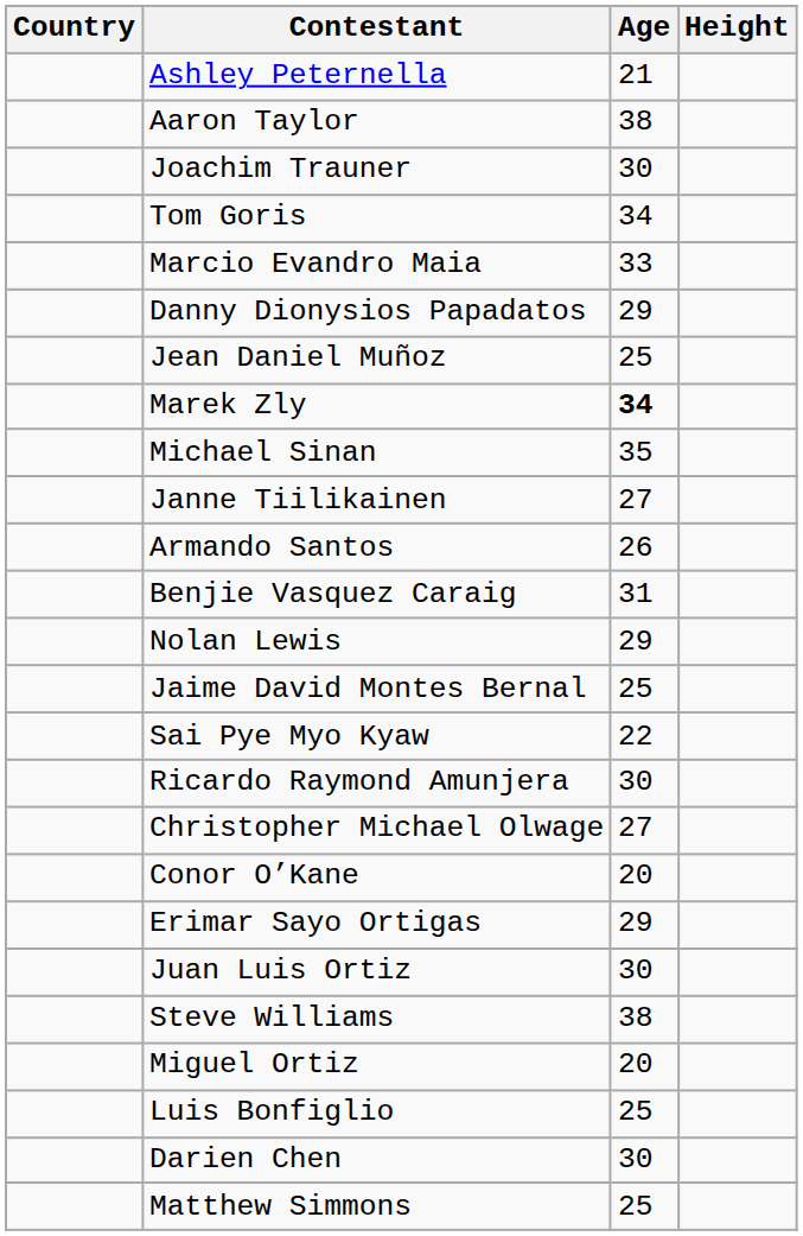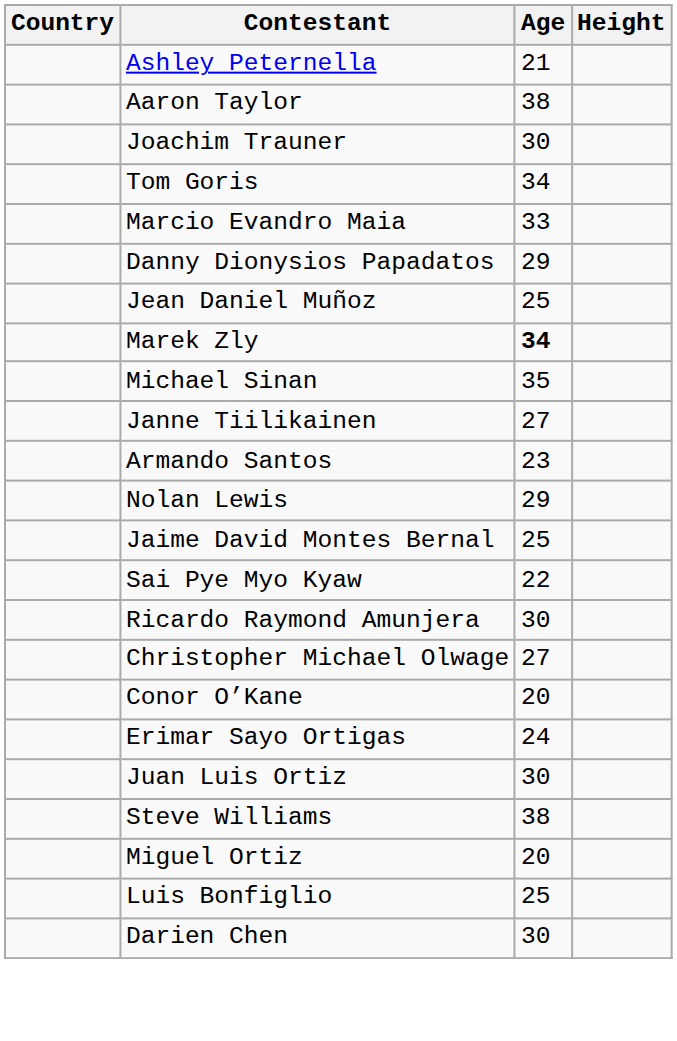Armando Santos | Age: 26 -> 23
- row: Benjie Vasquez Caraig | 31
Erimar Sayo Ortigas | Age: 29 -> 24
- row: Matthew Simmons | 25
